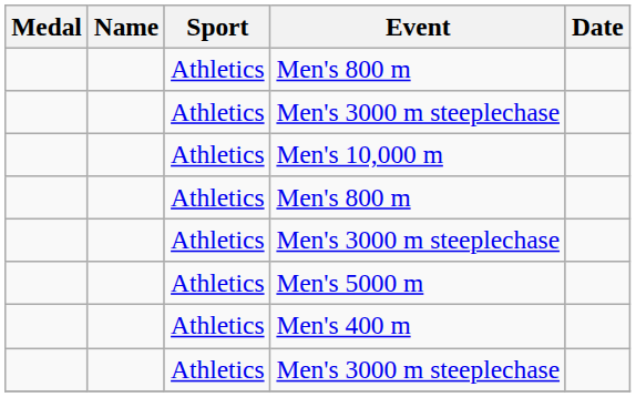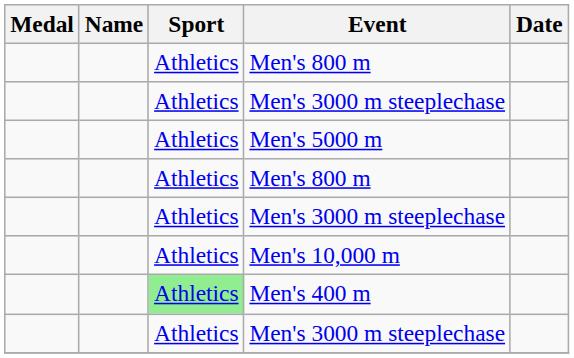rows swapped: Men's 10,000 m <-> Men's 5000 m
Men's 400 m | Sport: no background -> lightgreen background
